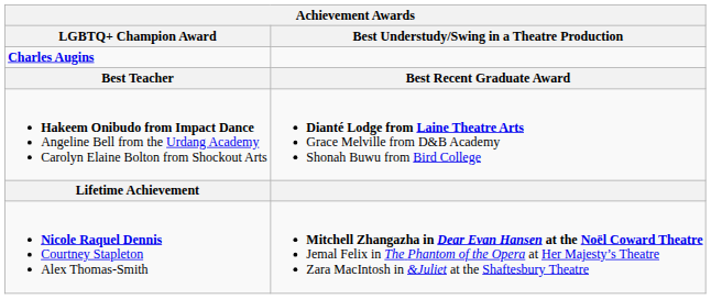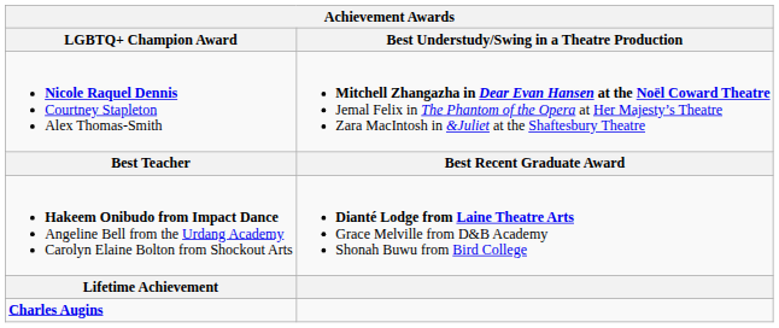rows swapped: Nicole Raquel Dennis Courtney Stapleton Alex Thomas-Smith <-> Charles Augins
